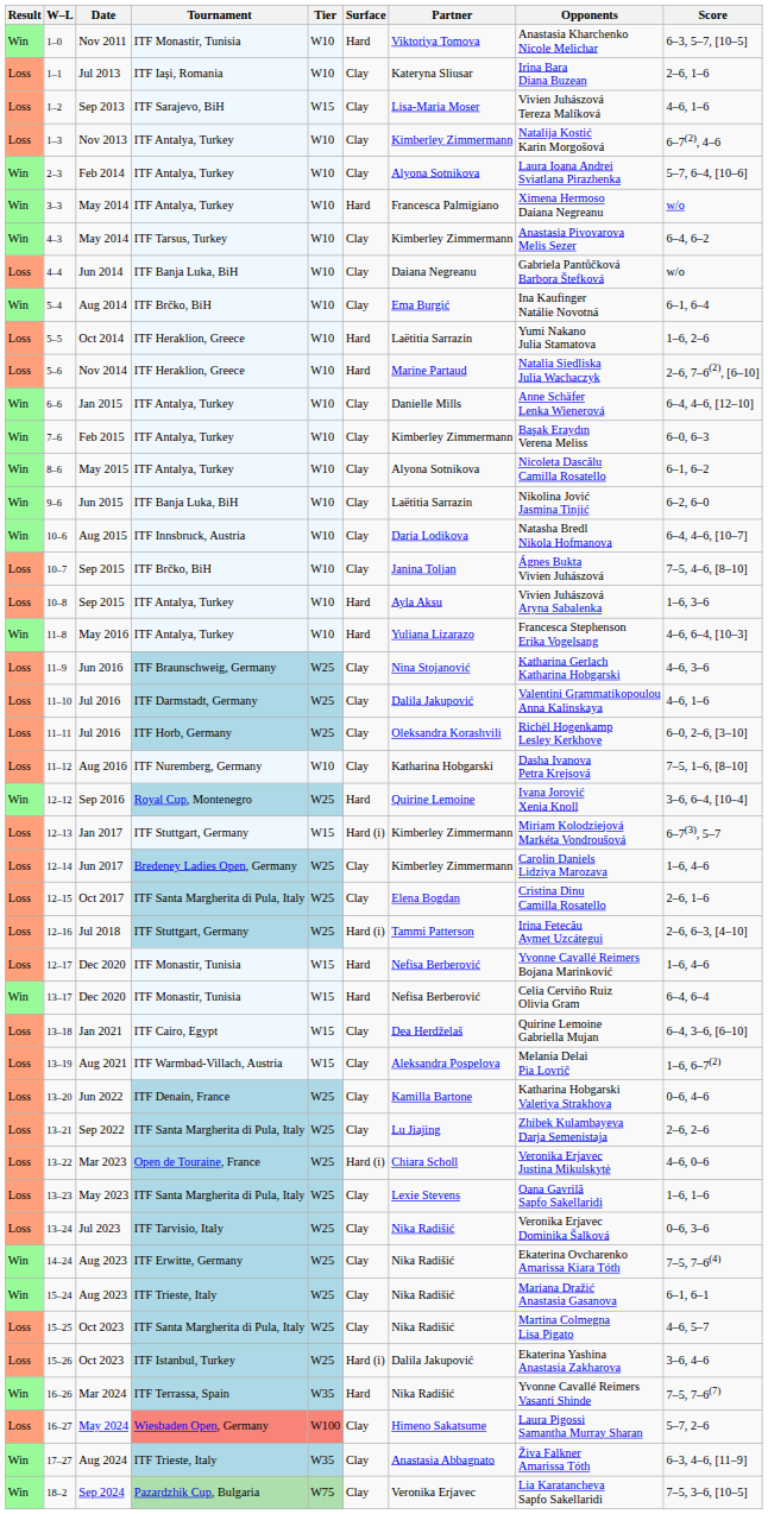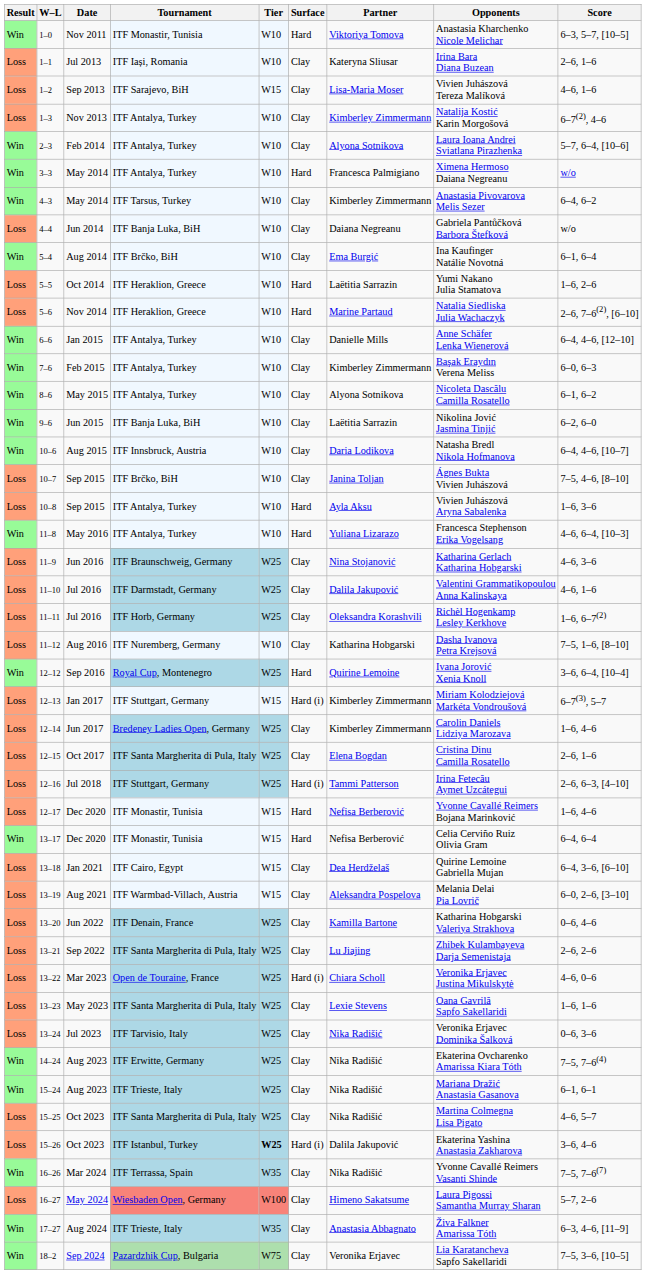11–11 | Score: 6–0, 2–6, [3–10] -> 1–6, 6–7(2)
13–19 | Score: 1–6, 6–7(2) -> 6–0, 2–6, [3–10]
15–26 | Tier: normal -> bold
16–26 | Surface: Hard -> Clay
